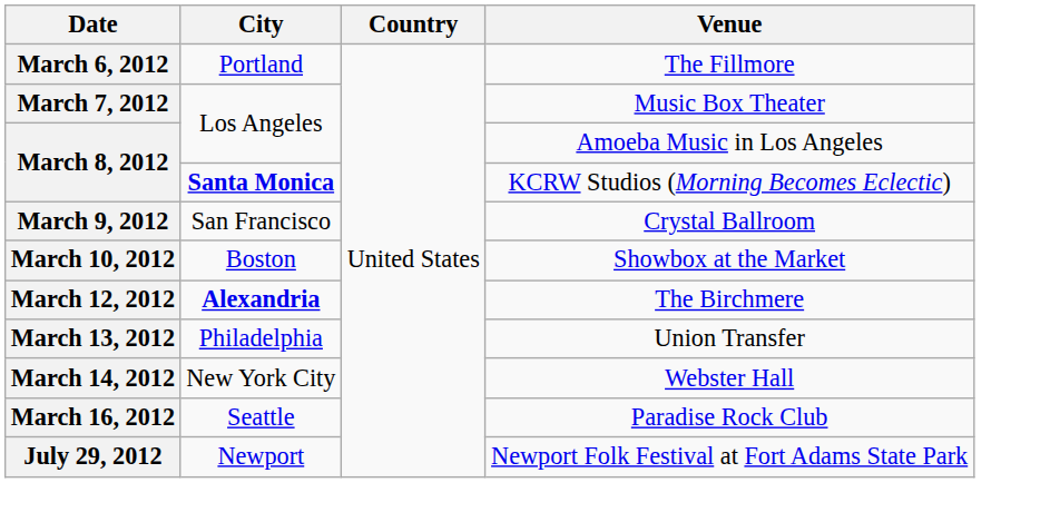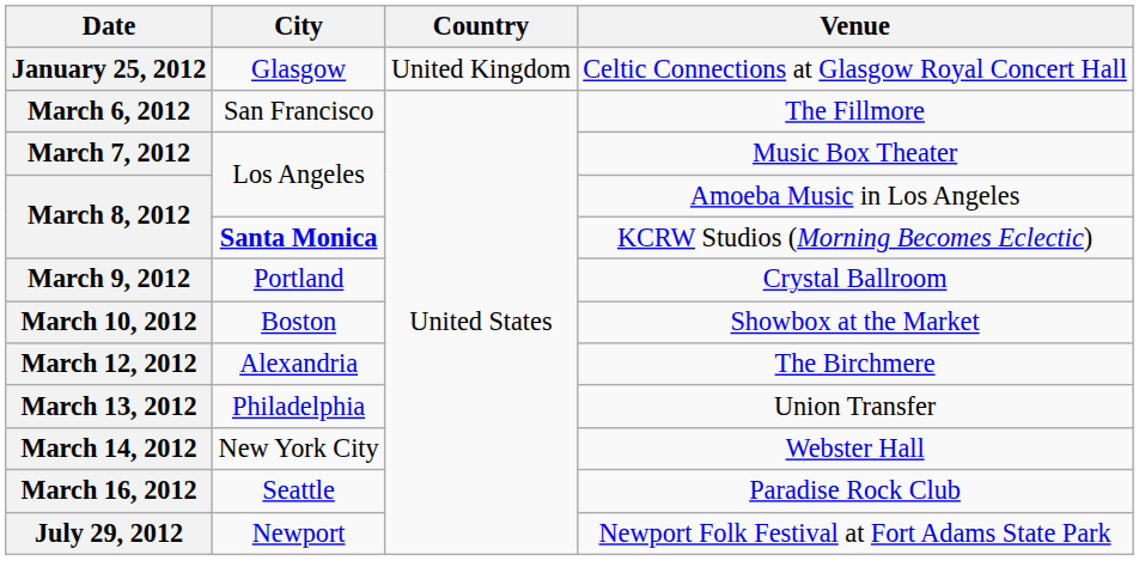+ row: January 25, 2012 | Glasgow | United Kingdom | Celtic Connections at Glasgow Royal Concert Hall
March 6, 2012 | City: Portland -> San Francisco
March 9, 2012 | City: San Francisco -> Portland
March 12, 2012 | City: bold -> normal
